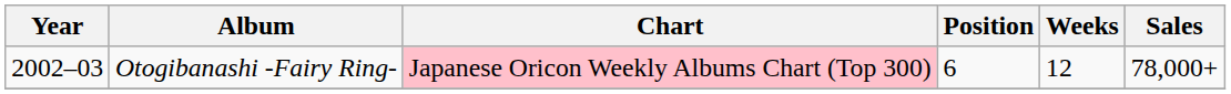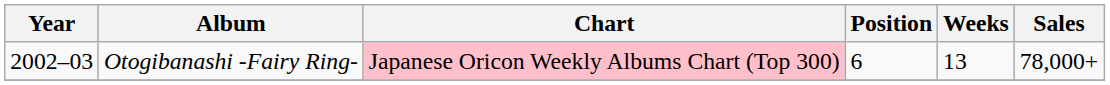Otogibanashi -Fairy Ring- | Weeks: 12 -> 13
